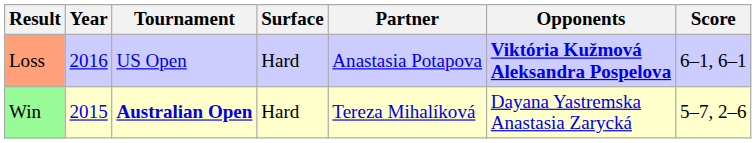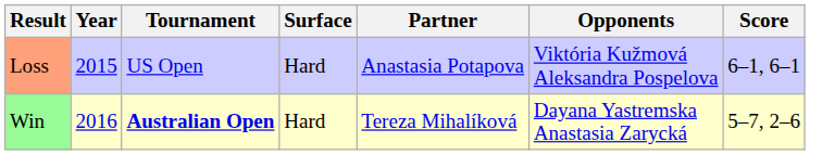Loss | Year: 2016 -> 2015
Loss | Opponents: bold -> normal
Win | Year: 2015 -> 2016
